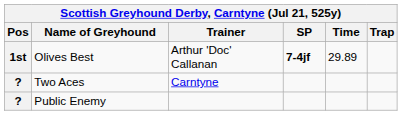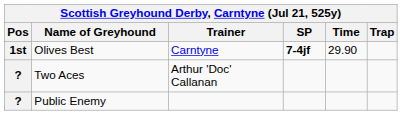Olives Best | Trainer: Arthur 'Doc' Callanan -> Carntyne
Olives Best | Time: 29.89 -> 29.90
Two Aces | Trainer: Carntyne -> Arthur 'Doc' Callanan
